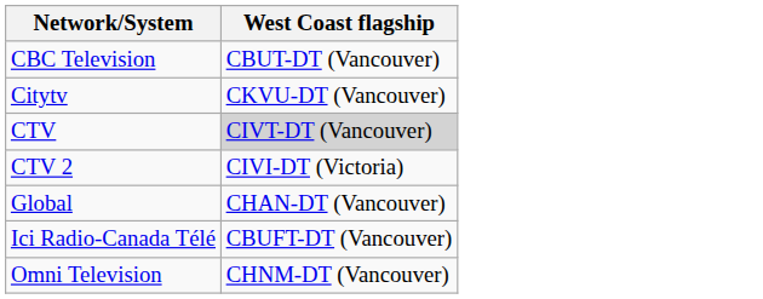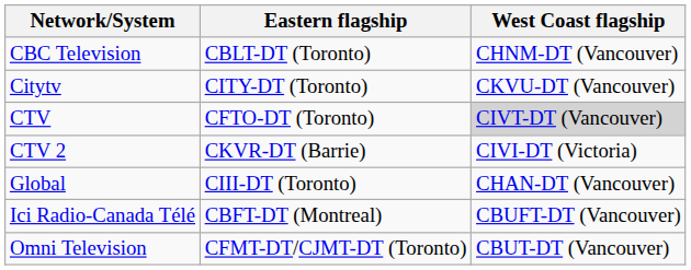+ column: Eastern flagship | CBLT-DT (Toronto) | CITY-DT (Toronto) | CFTO-DT (Toronto) | CKVR-DT (Barrie) | CIII-DT (Toronto) | CBFT-DT (Montreal) | CFMT-DT/CJMT-DT (Toronto)
CBC Television | West Coast flagship: CBUT-DT (Vancouver) -> CHNM-DT (Vancouver)
Omni Television | West Coast flagship: CHNM-DT (Vancouver) -> CBUT-DT (Vancouver)
